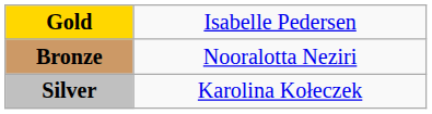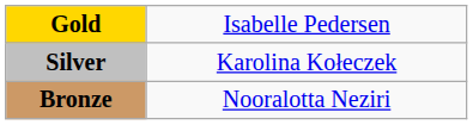rows swapped: Silver <-> Bronze
